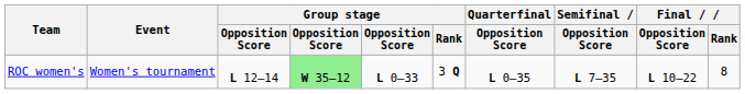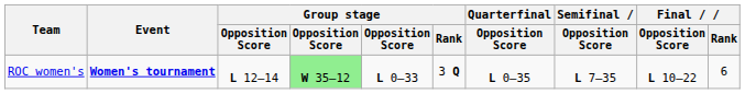ROC women's | Event: normal -> bold
ROC women's | Final / Rank: 8 -> 6
